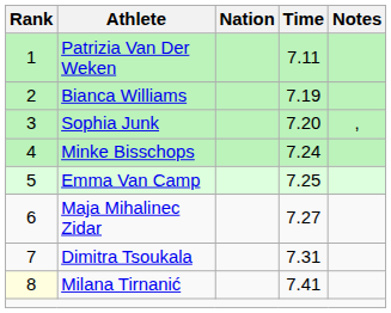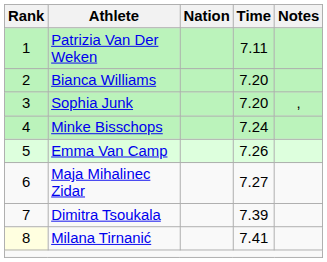Bianca Williams | Time: 7.19 -> 7.20
Emma Van Camp | Time: 7.25 -> 7.26
Dimitra Tsoukala | Time: 7.31 -> 7.39
